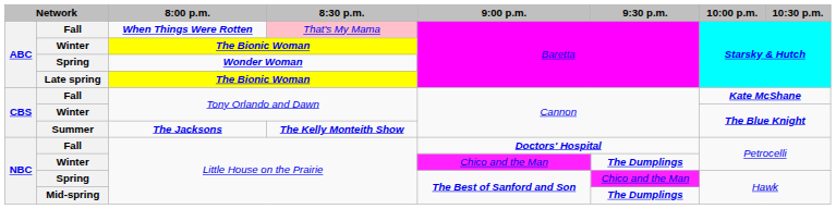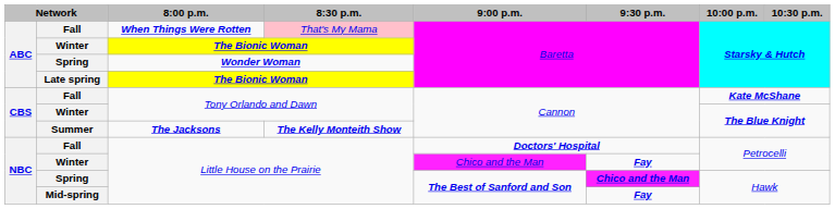Winter / Little House on the Prairie | 9:30 p.m.: The Dumplings -> Fay
Spring / Little House on the Prairie | 9:30 p.m.: normal -> bold
Mid-spring | 9:30 p.m.: The Dumplings -> Fay
